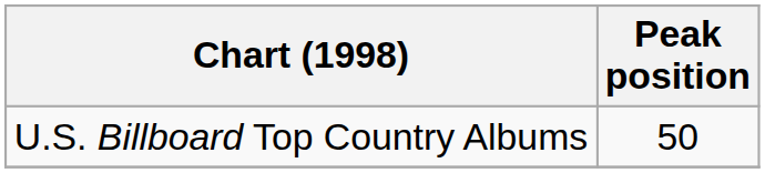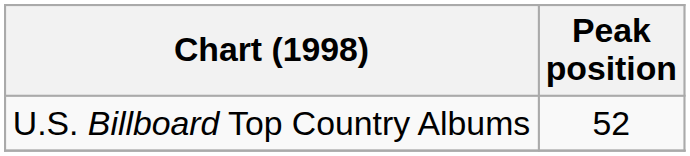U.S. Billboard Top Country Albums | Peak position: 50 -> 52
